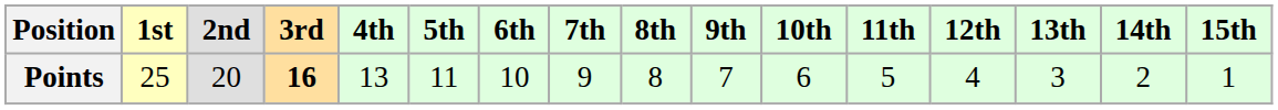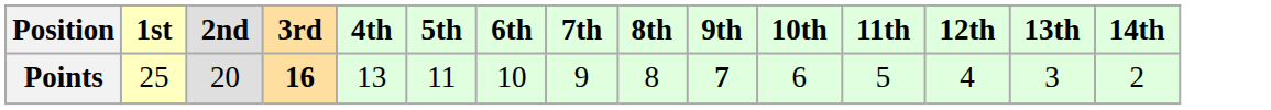- column: 15th | 1
Points | 9th: normal -> bold
